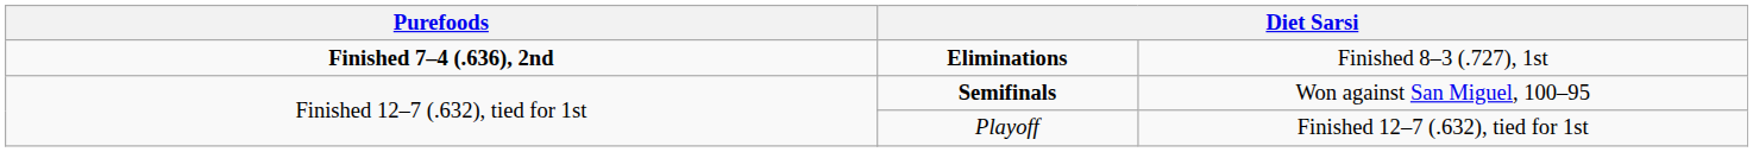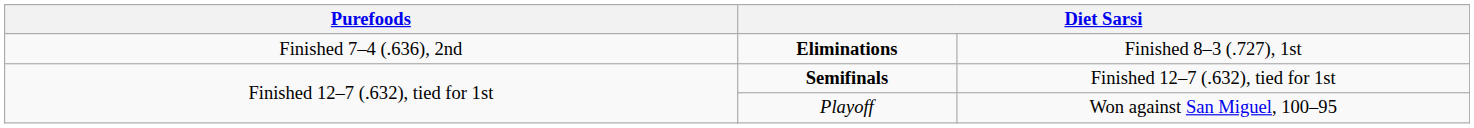Eliminations | column 1: bold -> normal
Semifinals | column 4: Won against San Miguel, 100–95 -> Finished 12–7 (.632), tied for 1st
Playoff | column 4: Finished 12–7 (.632), tied for 1st -> Won against San Miguel, 100–95
